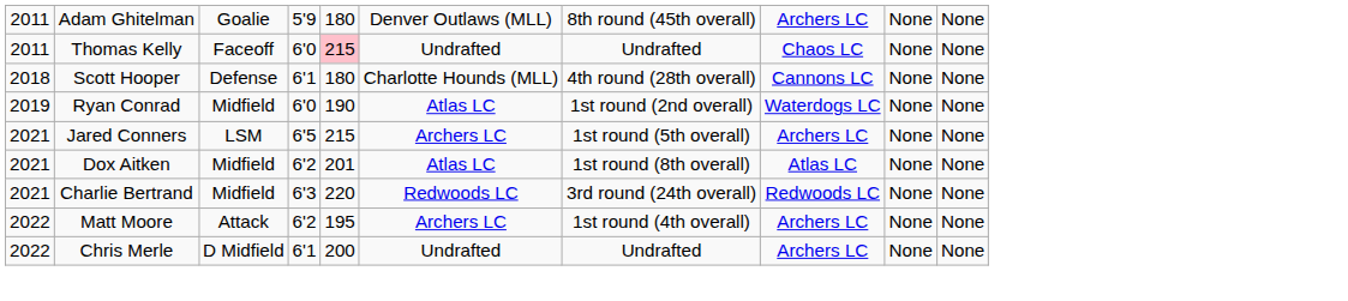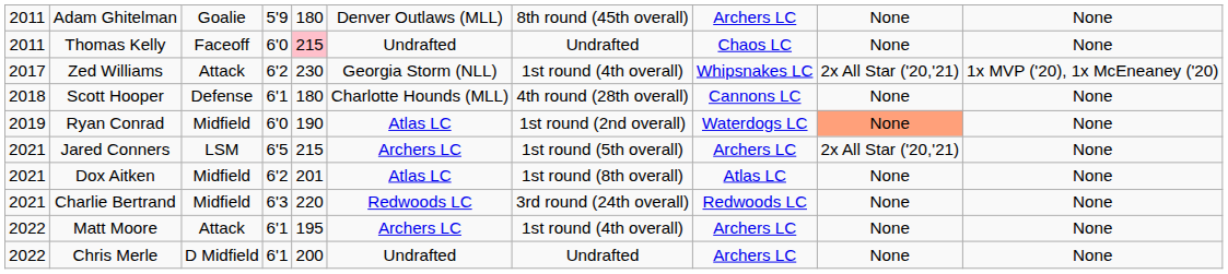+ row: 2017 | Zed Williams | Attack | 6'2 | 230 | Georgia Storm (NLL) | 1st round (4th overall) | Whipsnakes LC | 2x All Star ('20,'21) | 1x MVP ('20), 1x McEneaney ('20)
Ryan Conrad | column 9: no background -> lightsalmon background
Jared Conners | column 9: None -> 2x All Star ('20,'21)
Matt Moore | column 4: 6'2 -> 6'1
